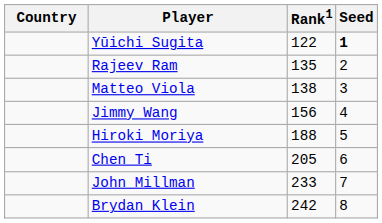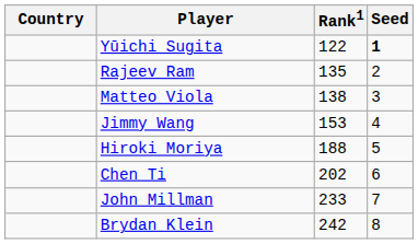Jimmy Wang | Rank1: 156 -> 153
Chen Ti | Rank1: 205 -> 202
